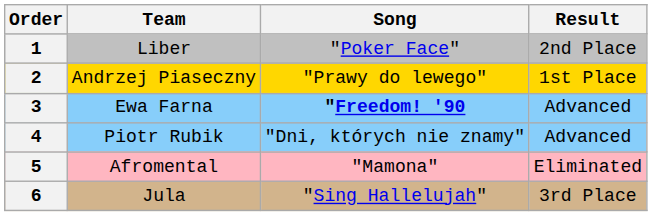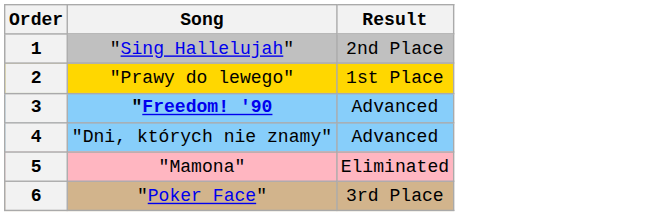- column: Team | Liber | Andrzej Piaseczny | Ewa Farna | Piotr Rubik | Afromental | Jula
1 | Song: "Poker Face" -> "Sing Hallelujah"
6 | Song: "Sing Hallelujah" -> "Poker Face"
